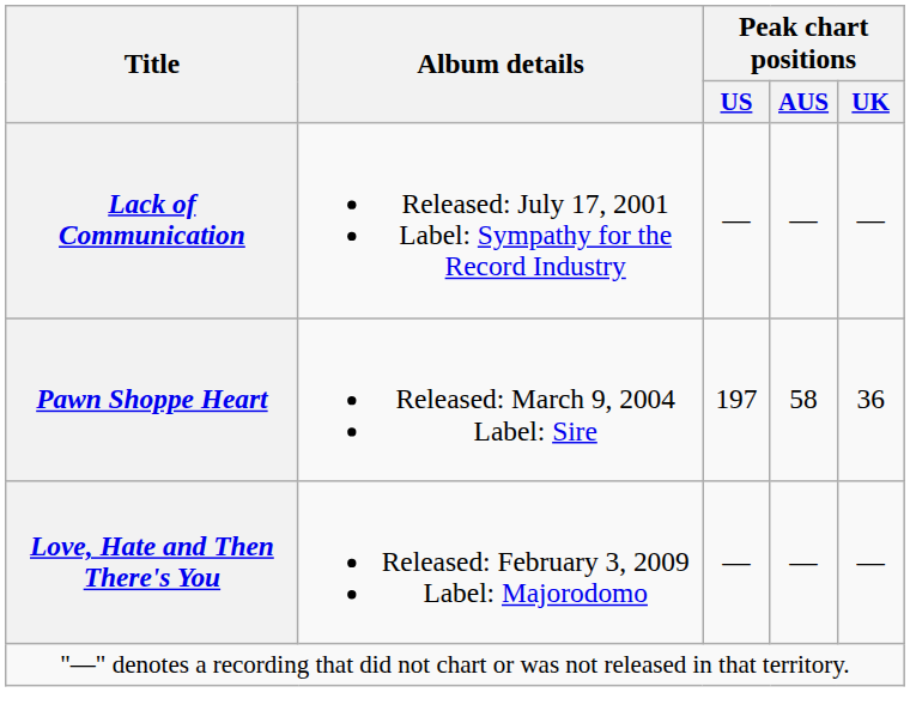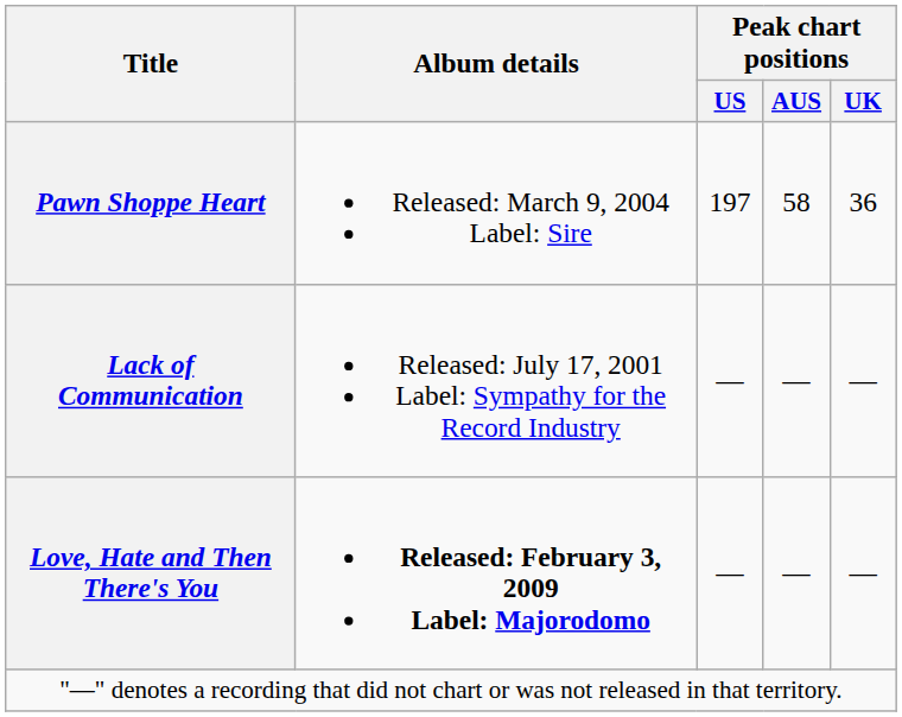rows swapped: Lack of Communication <-> Pawn Shoppe Heart
Love, Hate and Then There's You | Album details: normal -> bold
